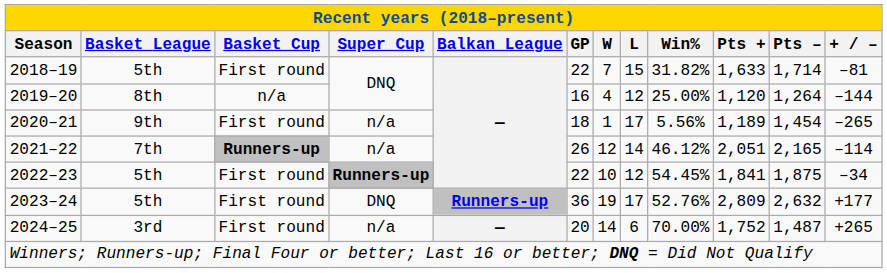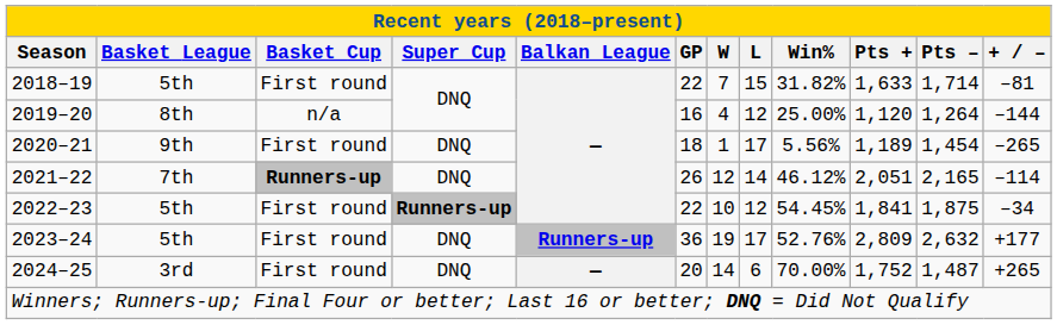2020–21 | Super Cup: n/a -> DNQ
2021–22 | Super Cup: n/a -> DNQ
2024–25 | Super Cup: n/a -> DNQ
